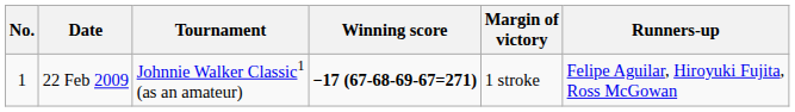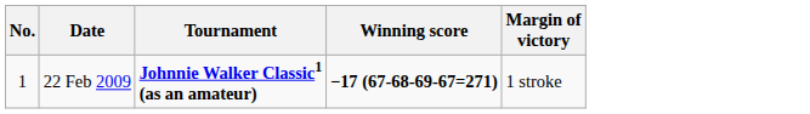- column: Runners-up | Felipe Aguilar, Hiroyuki Fujita, Ross McGowan
22 Feb 2009 | Tournament: normal -> bold
